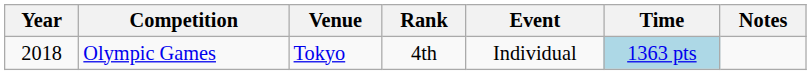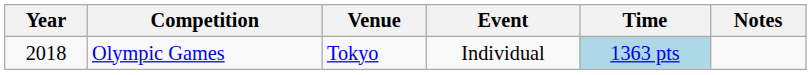- column: Rank | 4th
